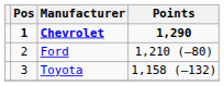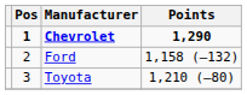Ford | Points: 1,210 (–80) -> 1,158 (–132)
Toyota | Points: 1,158 (–132) -> 1,210 (–80)
